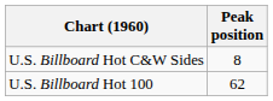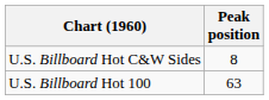U.S. Billboard Hot 100 | Peak position: 62 -> 63
